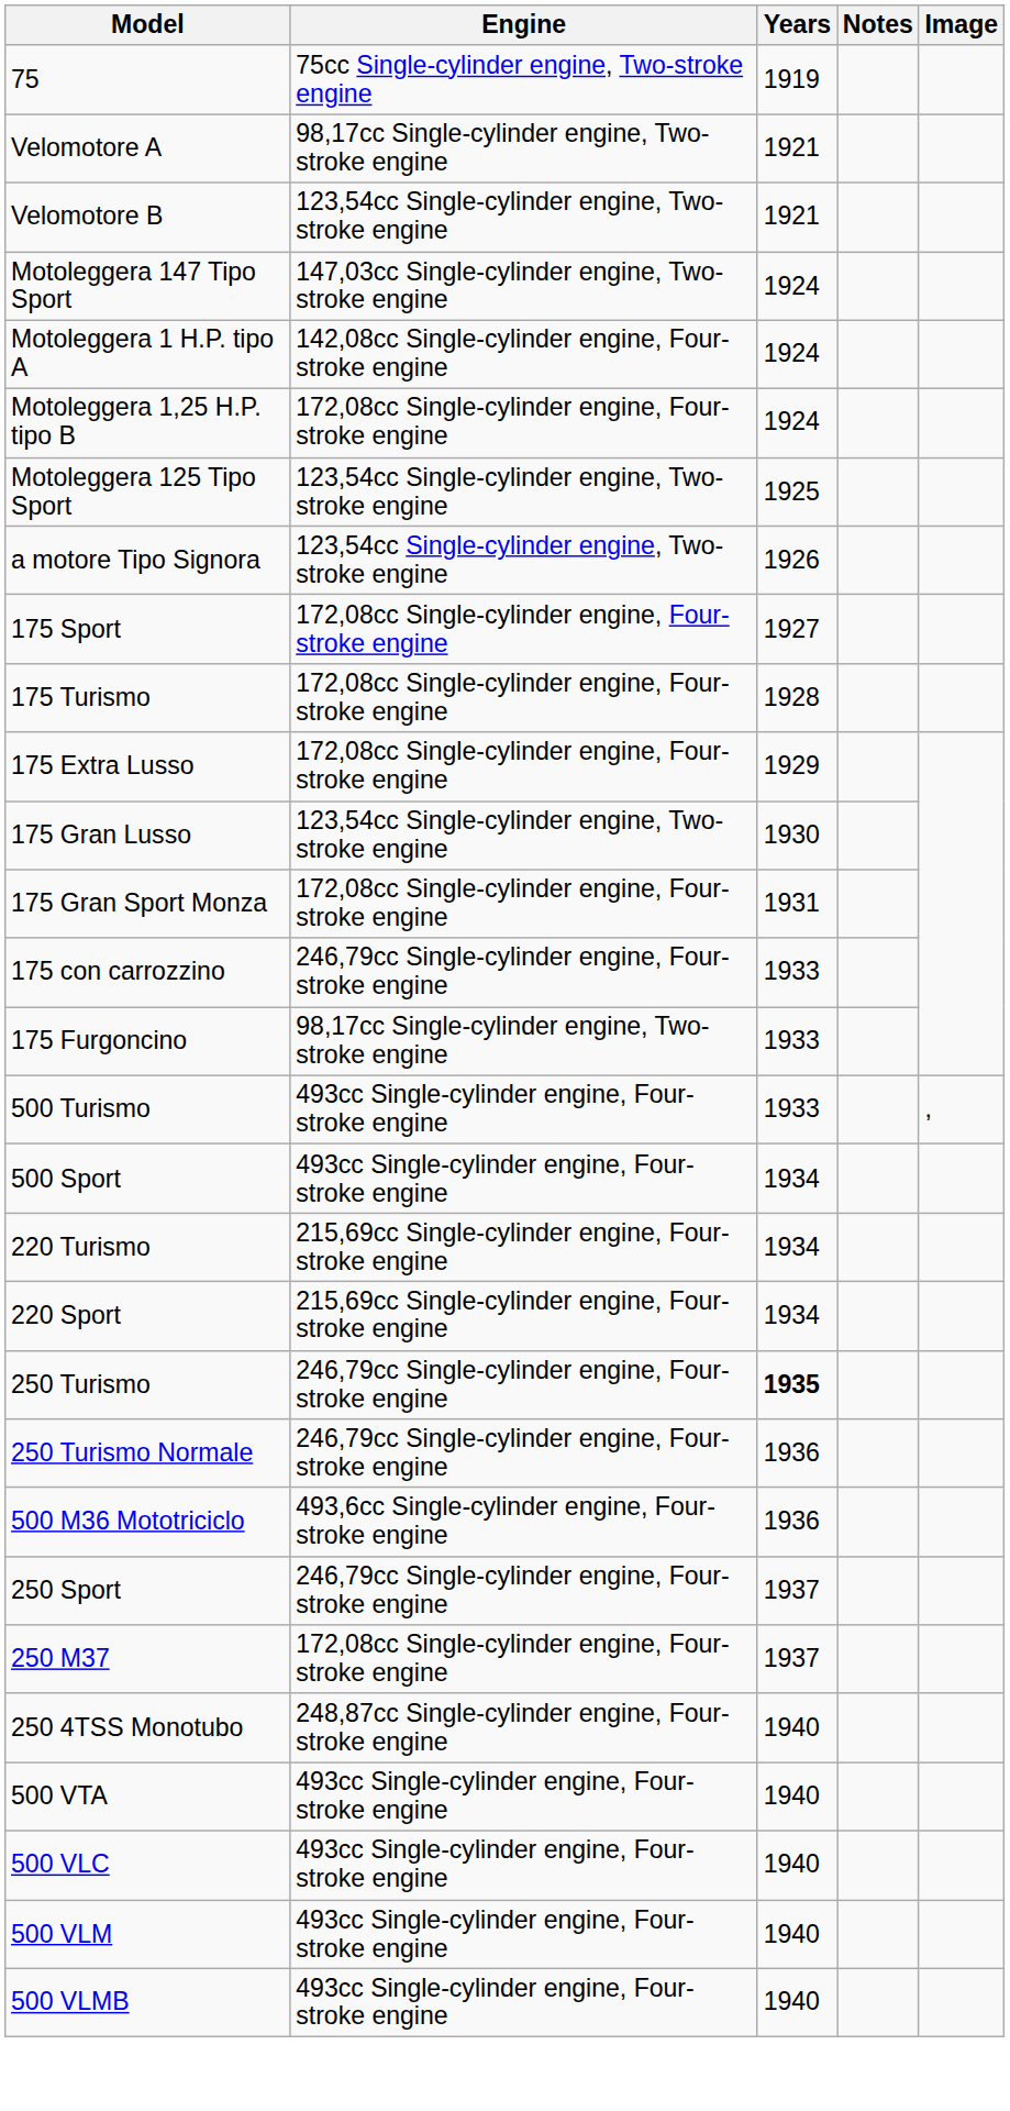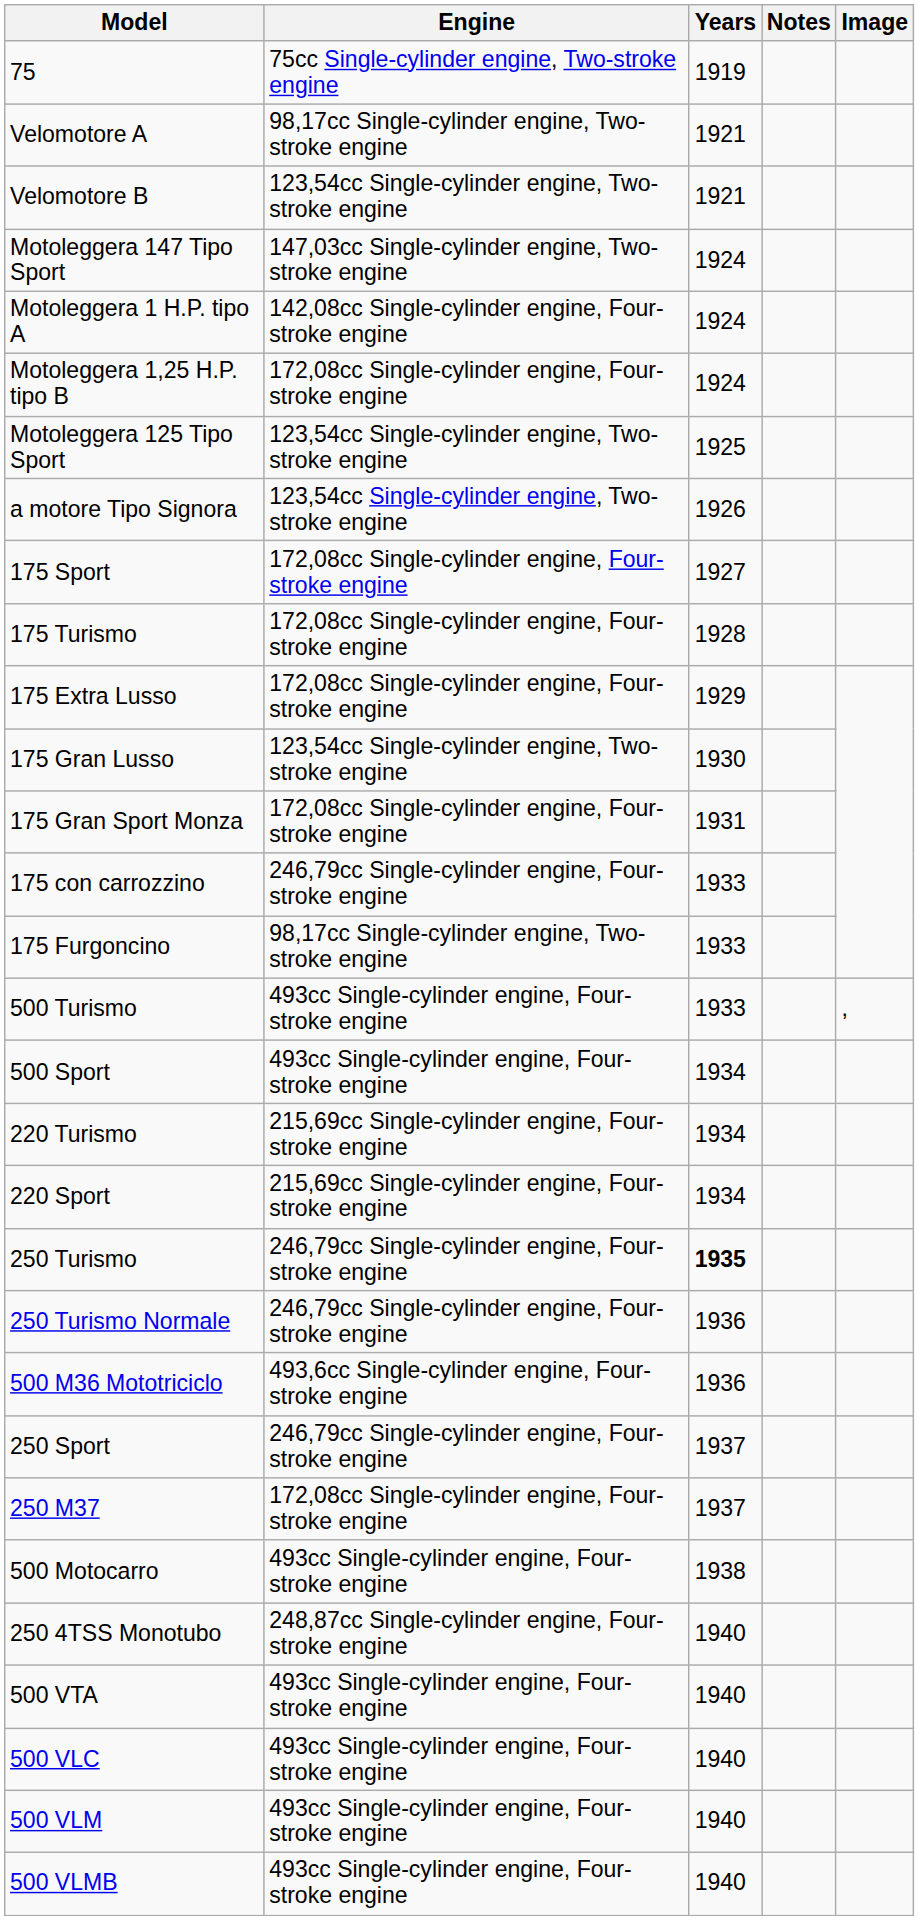+ row: 500 Motocarro | 493cc Single-cylinder engine, Four-stroke engine | 1938
